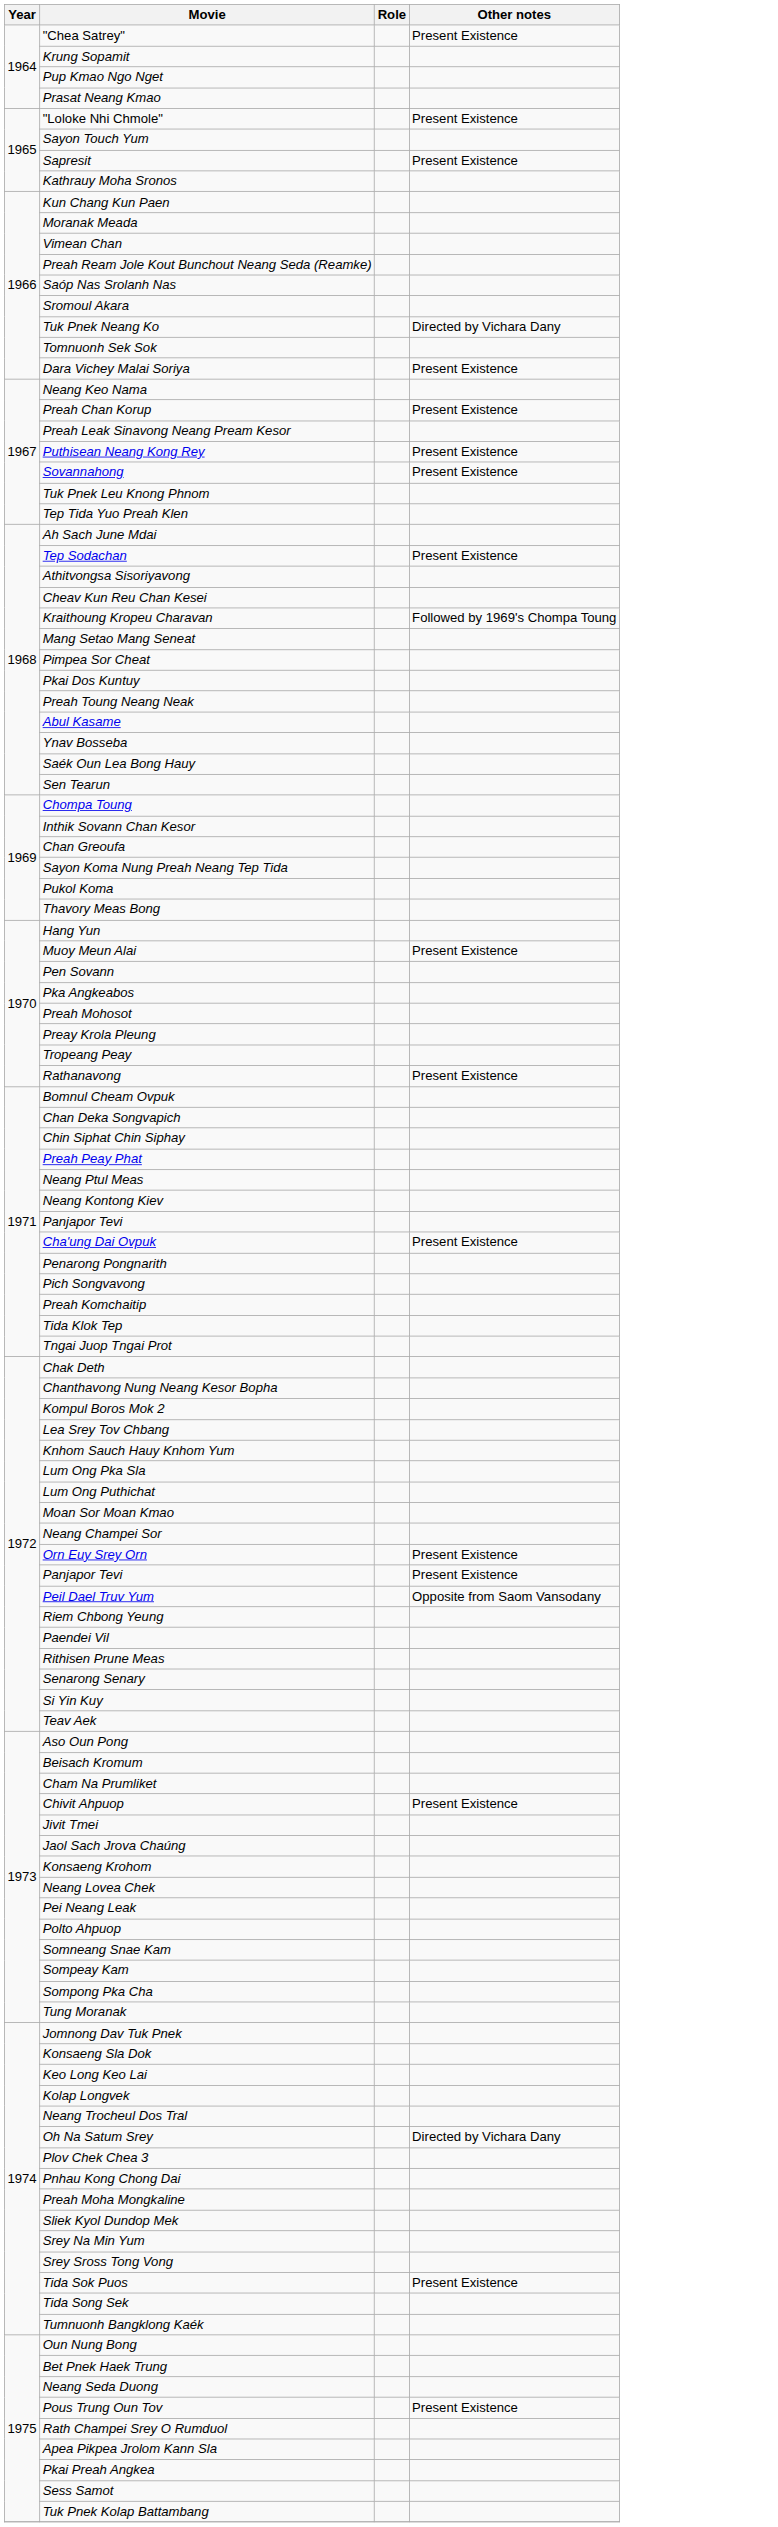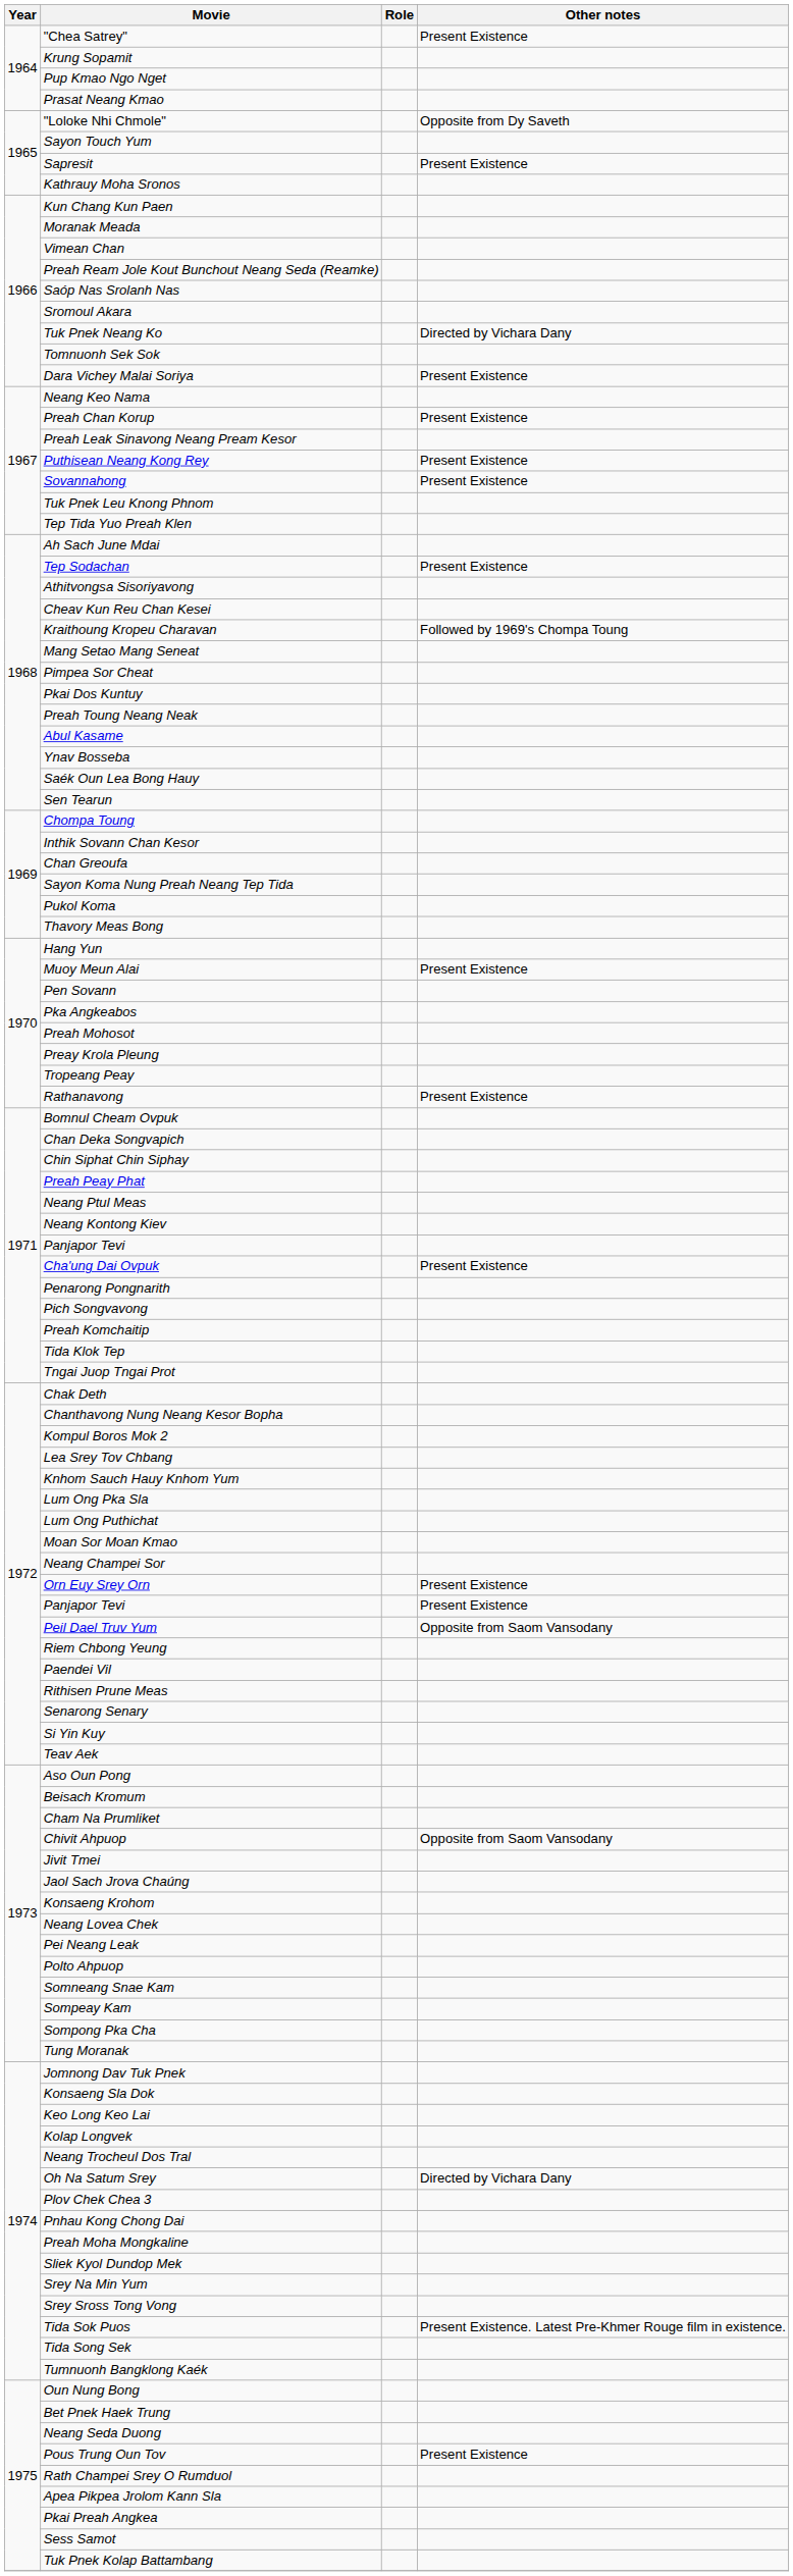"Loloke Nhi Chmole" | Other notes: Present Existence -> Opposite from Dy Saveth
Chivit Ahpuop | Other notes: Present Existence -> Opposite from Saom Vansodany
Tida Sok Puos | Other notes: Present Existence -> Present Existence. Latest Pre-Khmer Rouge film in existence.
